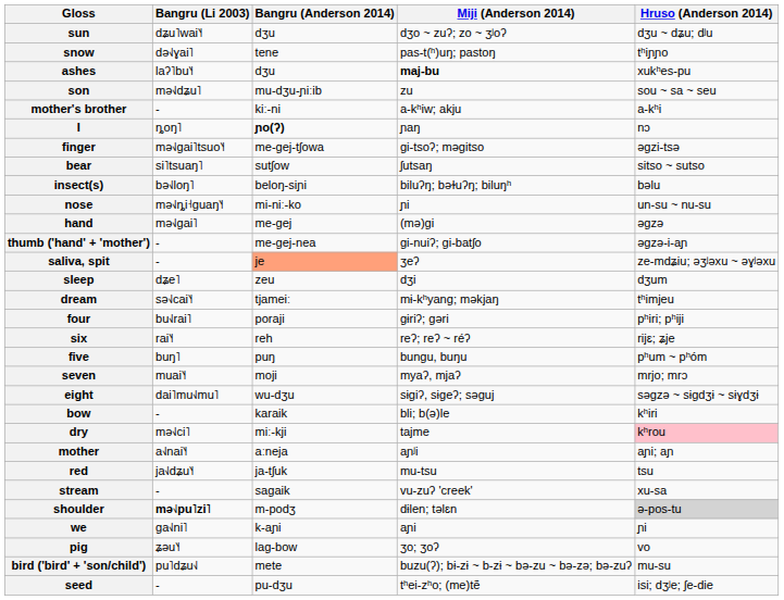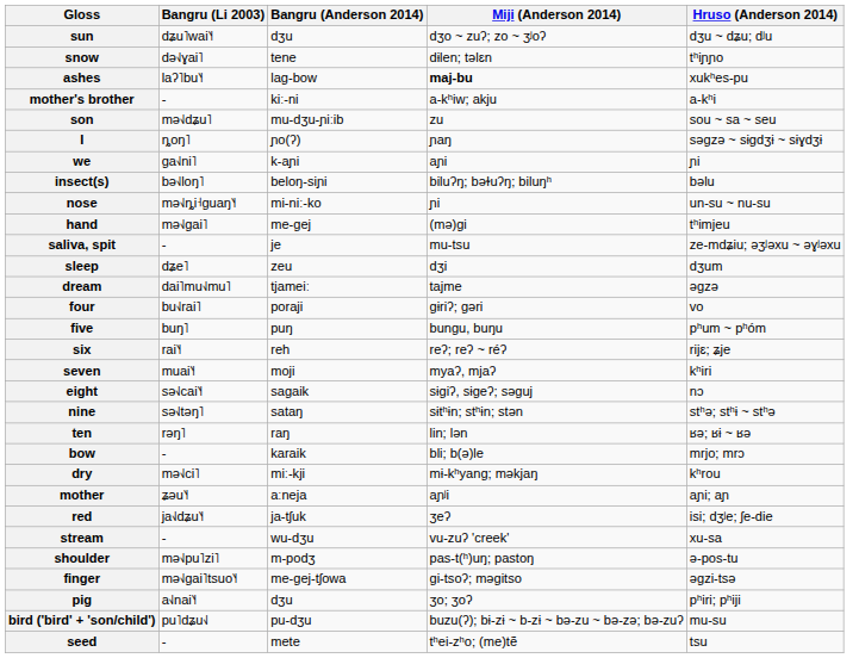snow | Miji (Anderson 2014): pas-t(ʰ)uŋ; pastoŋ -> dɨlen; təlɛn
ashes | Bangru (Anderson 2014): dʒu -> lag-bow
rows swapped: mother's brother <-> son
I | Bangru (Anderson 2014): bold -> normal
I | Hruso (Anderson 2014): nɔ -> səgzə ~ sɨgdʒɨ ~ sɨɣdʒɨ
rows swapped: we <-> finger
- row: bear | si˥tsuaŋ˥ | sutʃow | ʃutsaŋ | sitso ~ sutso
hand | Hruso (Anderson 2014): əgzə -> tʰimjeu
- row: thumb ('hand' + 'mother') | - | me-gej-nea | gi-nuiʔ; gi-batʃo | əgzə-i-aɲ
saliva, spit | Bangru (Anderson 2014): lightsalmon background -> no background
saliva, spit | Miji (Anderson 2014): ʒeʔ -> mu-tsu
dream | Bangru (Li 2003): sə˧˩cai˥˧ -> dai˥mu˧˩mu˥
dream | Miji (Anderson 2014): mɨ-kʰyang; məkjaŋ -> tajme
dream | Hruso (Anderson 2014): tʰimjeu -> əgzə
four | Hruso (Anderson 2014): pʰiri; pʰiji -> vo
rows swapped: five <-> six
seven | Hruso (Anderson 2014): mrjo; mrɔ -> kʰiri
eight | Bangru (Li 2003): dai˥mu˧˩mu˥ -> sə˧˩cai˥˧
eight | Bangru (Anderson 2014): wu-dʒu -> sagaik
eight | Hruso (Anderson 2014): səgzə ~ sɨgdʒɨ ~ sɨɣdʒɨ -> nɔ
+ row: nine | sə˧˩təŋ˥ | sataŋ | sɨtʰɨn; stʰɨn; stən | stʰə; stʰɨ ~ stʰə
+ row: ten | rəŋ˥ | raŋ | lin; lən | ʁə; ʁɨ ~ ʁə
bow | Hruso (Anderson 2014): kʰiri -> mrjo; mrɔ
dry | Miji (Anderson 2014): tajme -> mɨ-kʰyang; məkjaŋ
dry | Hruso (Anderson 2014): pink background -> no background
mother | Bangru (Li 2003): a˧˩nai˥˧ -> ʑəu˥˧
red | Miji (Anderson 2014): mu-tsu -> ʒeʔ
red | Hruso (Anderson 2014): tsu -> isi; dʒʲe; ʃe-die
stream | Bangru (Anderson 2014): sagaik -> wu-dʒu
shoulder | Bangru (Li 2003): bold -> normal
shoulder | Miji (Anderson 2014): dɨlen; təlɛn -> pas-t(ʰ)uŋ; pastoŋ
shoulder | Hruso (Anderson 2014): lightgrey background -> no background
pig | Bangru (Li 2003): ʑəu˥˧ -> a˧˩nai˥˧
pig | Bangru (Anderson 2014): lag-bow -> dʒu
pig | Hruso (Anderson 2014): vo -> pʰiri; pʰiji
bird ('bird' + 'son/child') | Bangru (Anderson 2014): mete -> pu-dʒu
seed | Bangru (Anderson 2014): pu-dʒu -> mete
seed | Hruso (Anderson 2014): isi; dʒʲe; ʃe-die -> tsu
